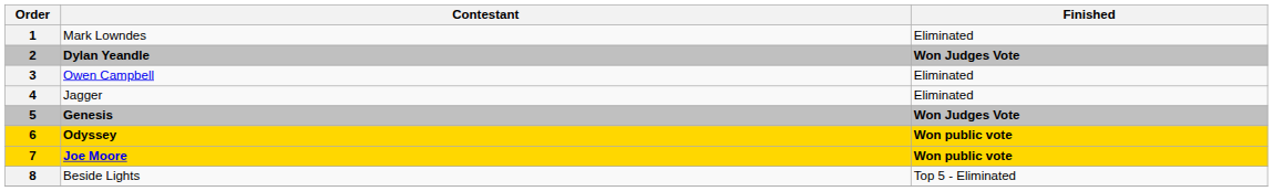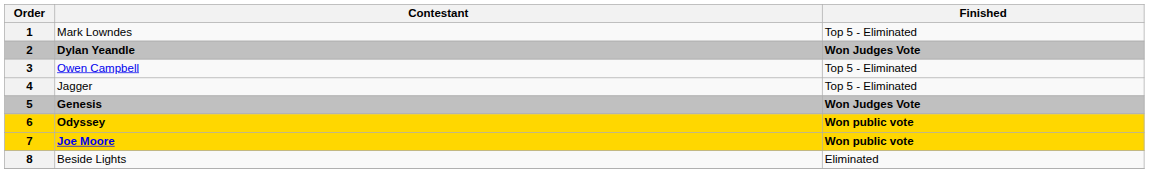1 | Finished: Eliminated -> Top 5 - Eliminated
3 | Finished: Eliminated -> Top 5 - Eliminated
4 | Finished: Eliminated -> Top 5 - Eliminated
8 | Finished: Top 5 - Eliminated -> Eliminated
